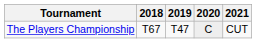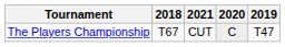columns swapped: 2019 <-> 2021
